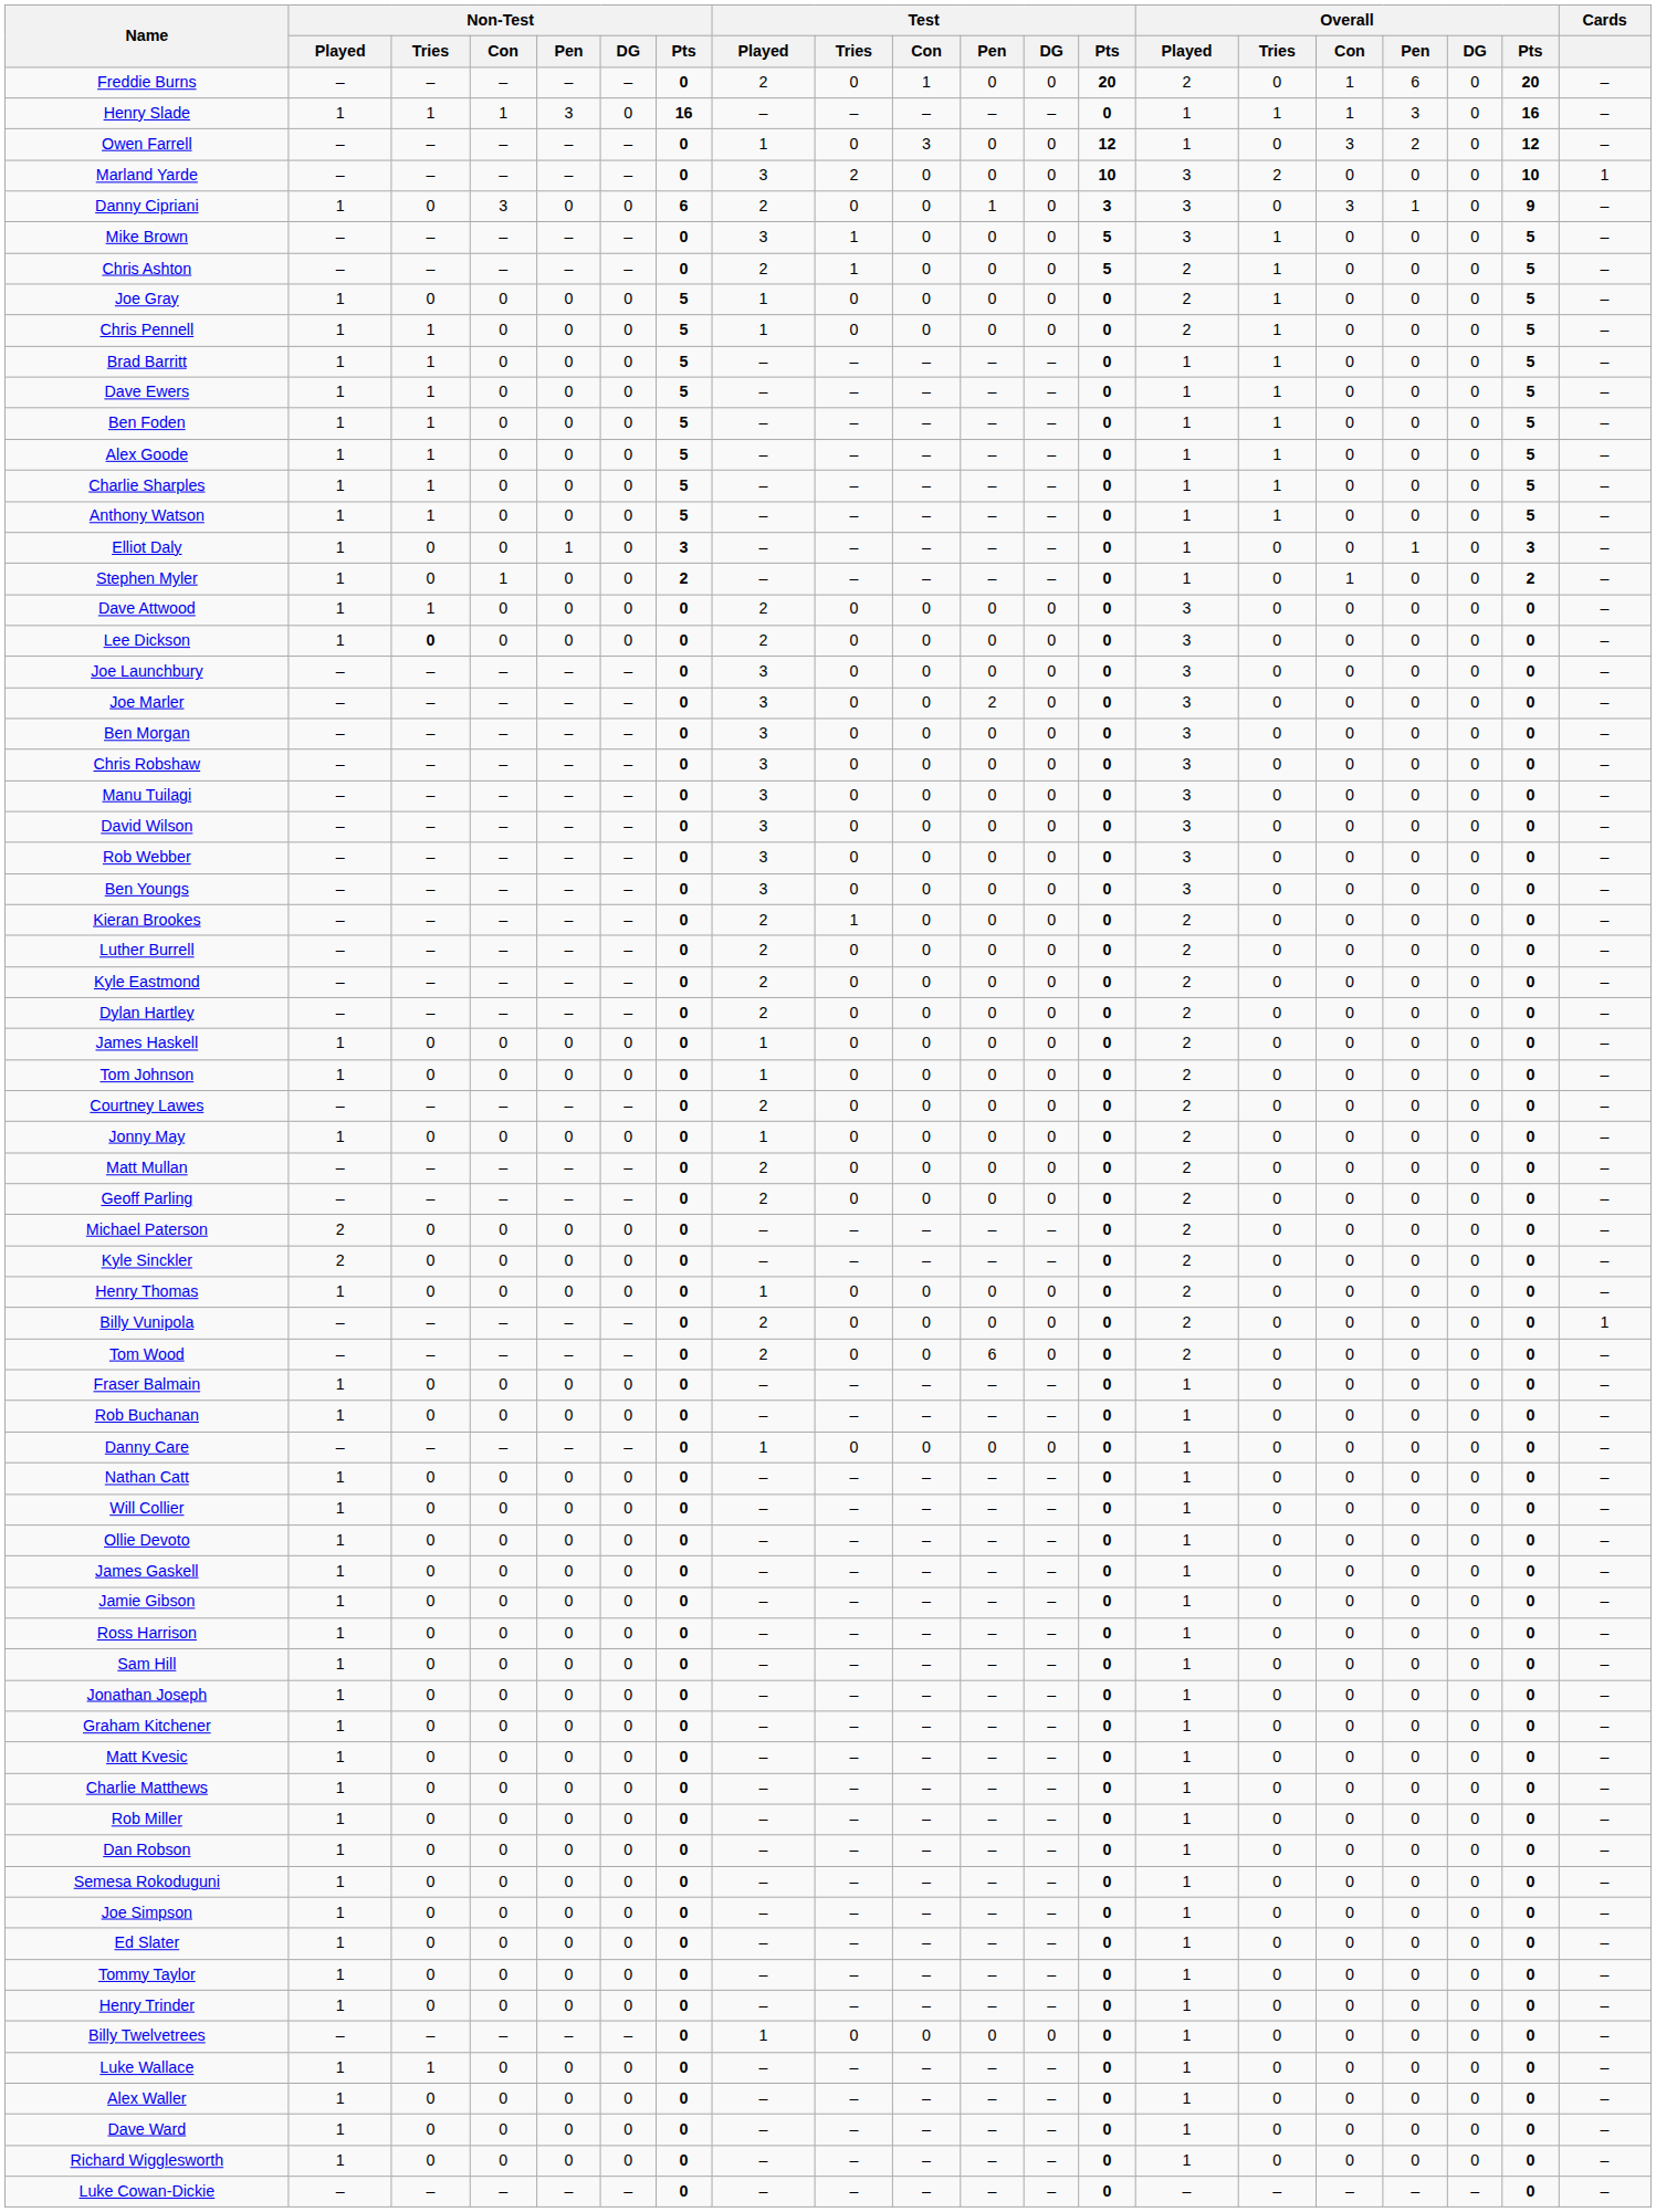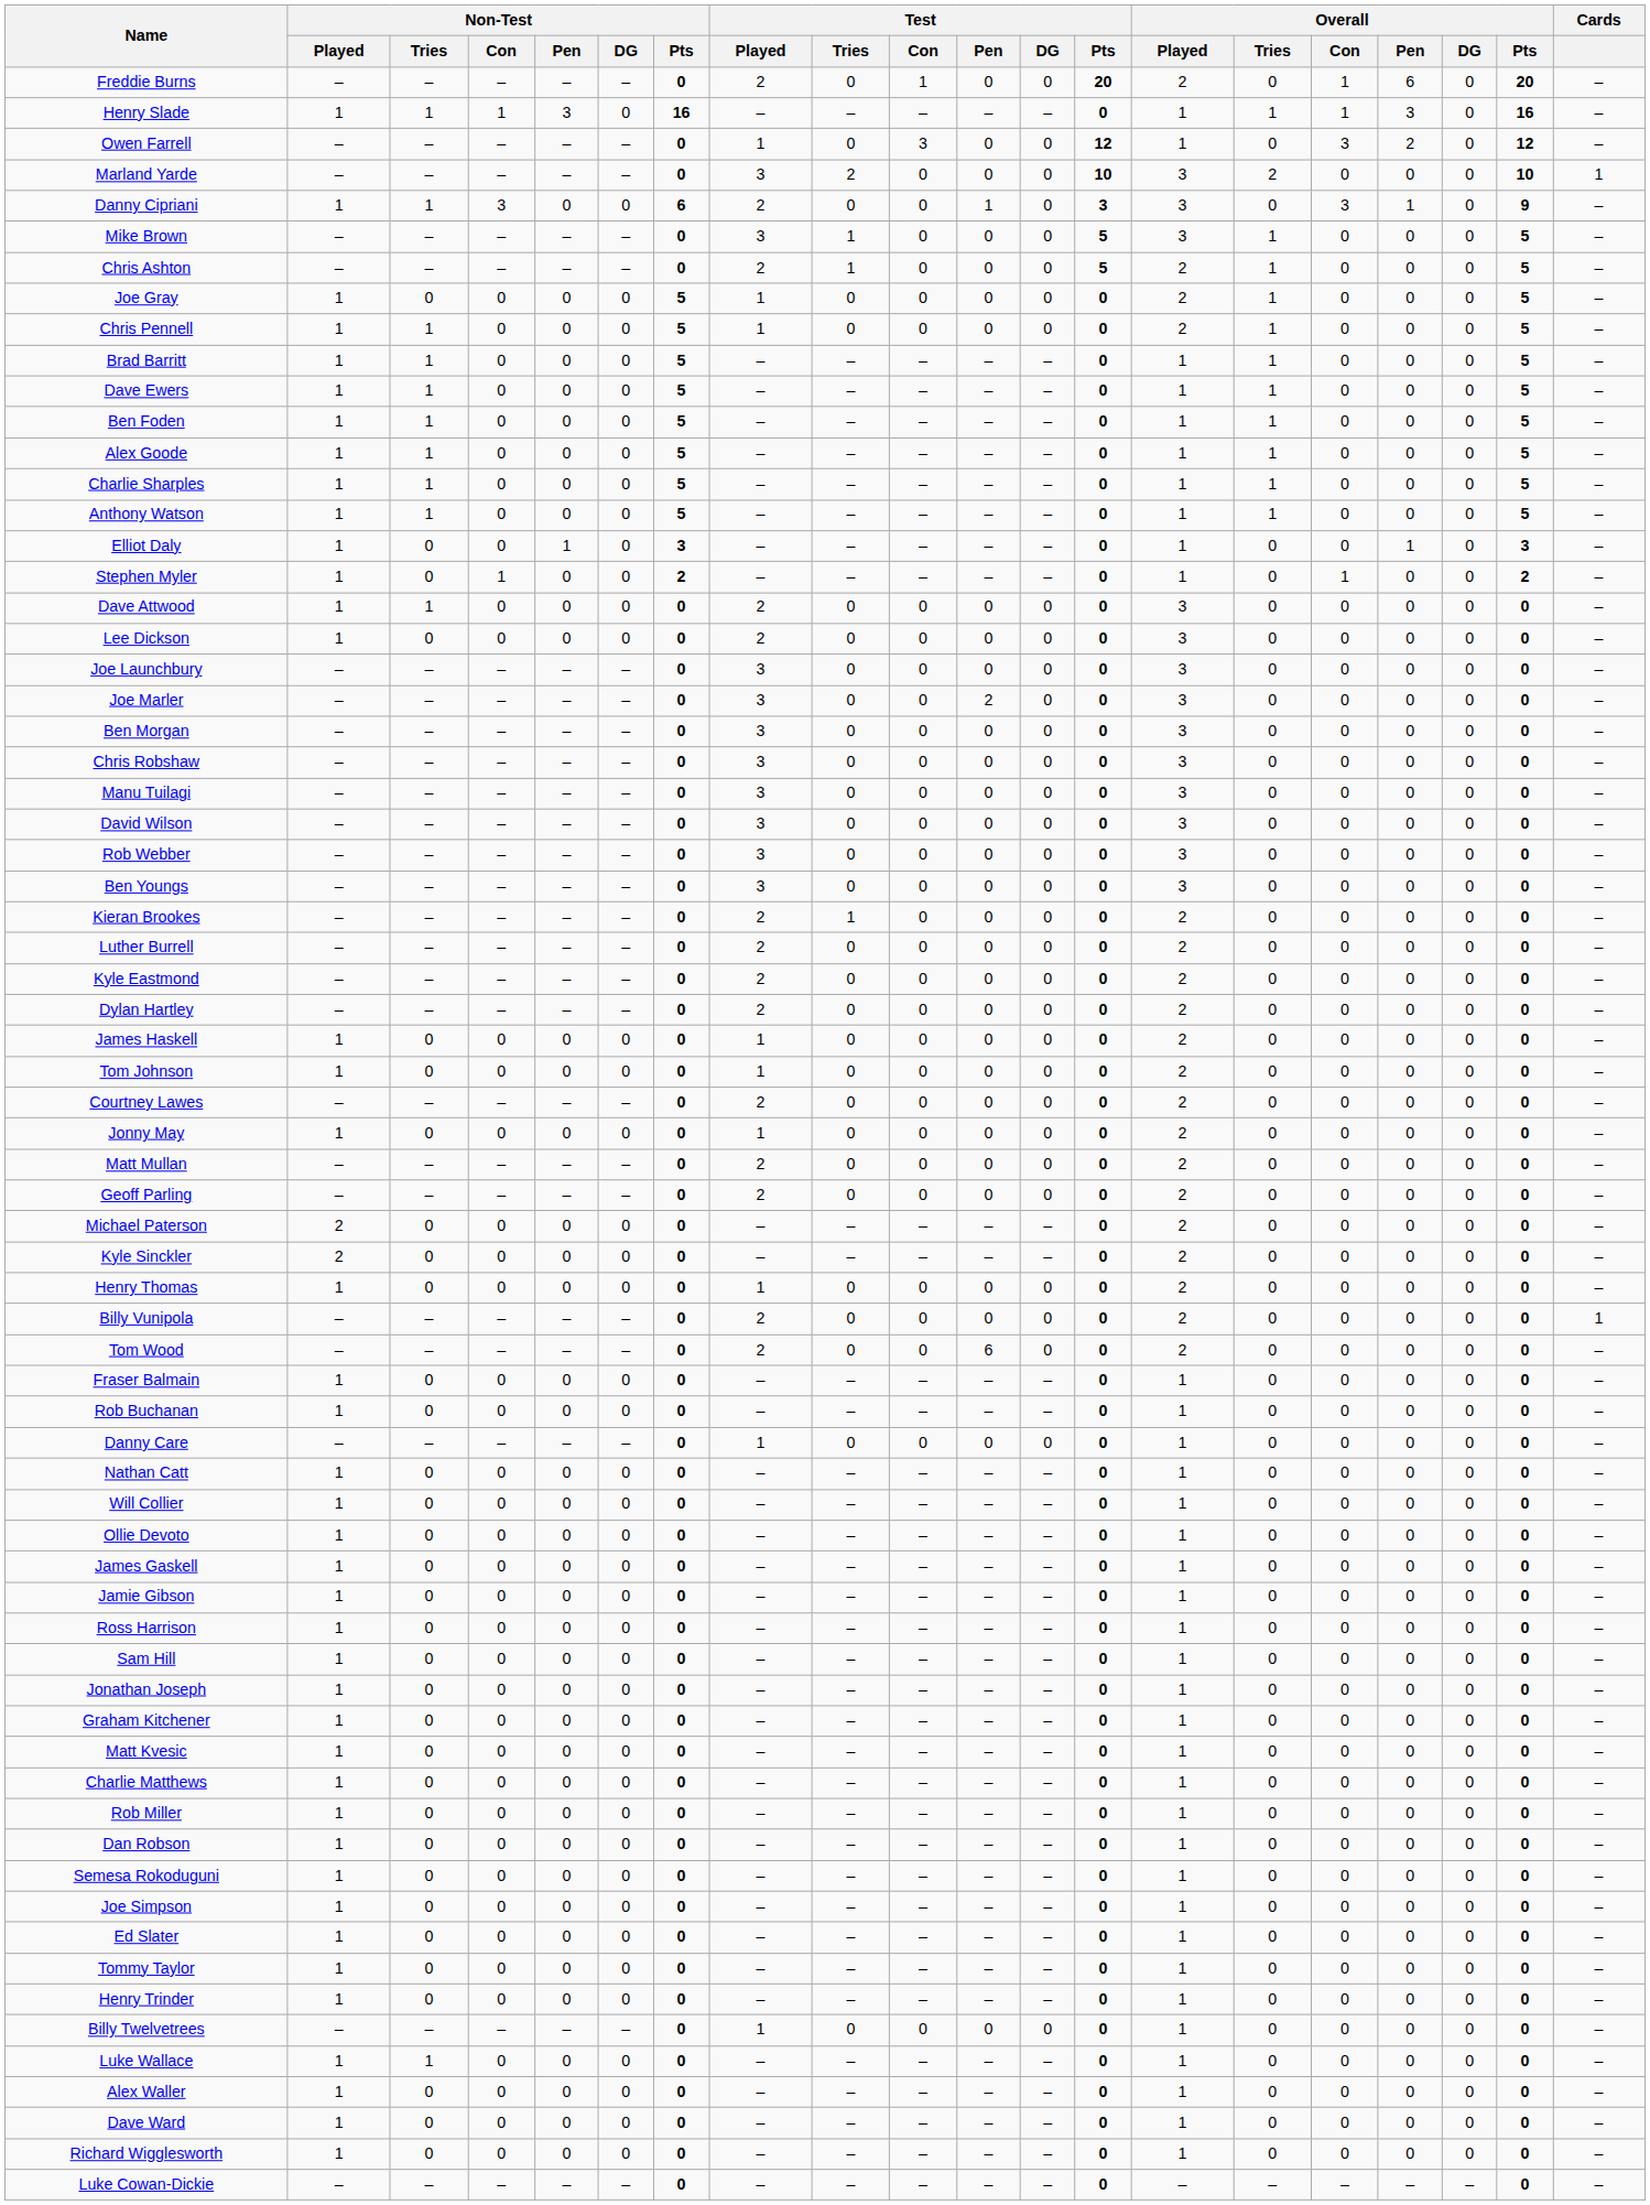Danny Cipriani | Non-Test / Tries: 0 -> 1
Lee Dickson | Non-Test / Tries: bold -> normal
